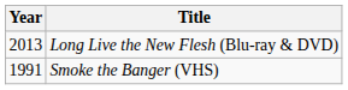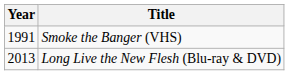rows swapped: Smoke the Banger (VHS) <-> Long Live the New Flesh (Blu-ray & DVD)
